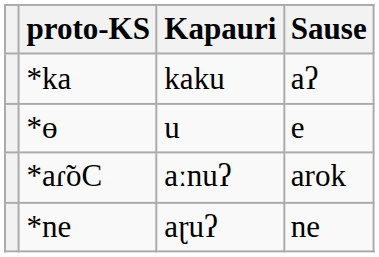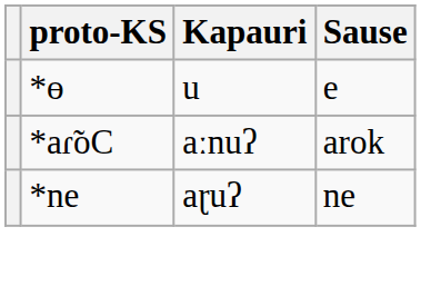- row: *ka | kaku | aʔ
